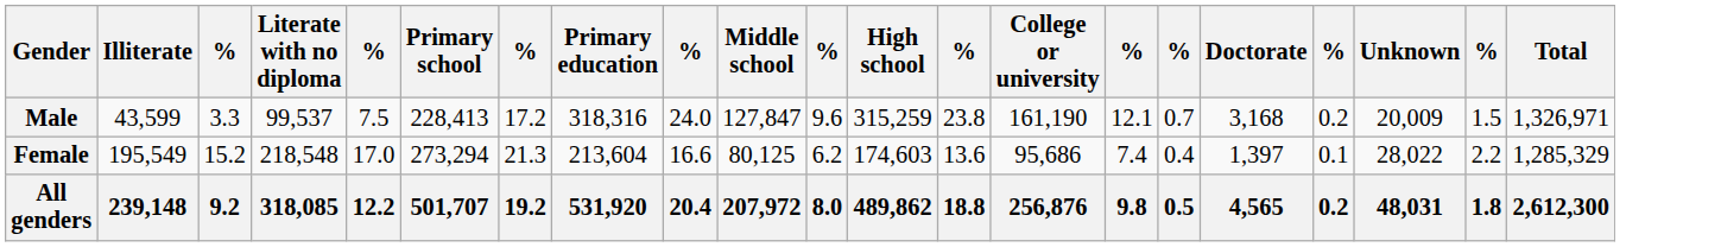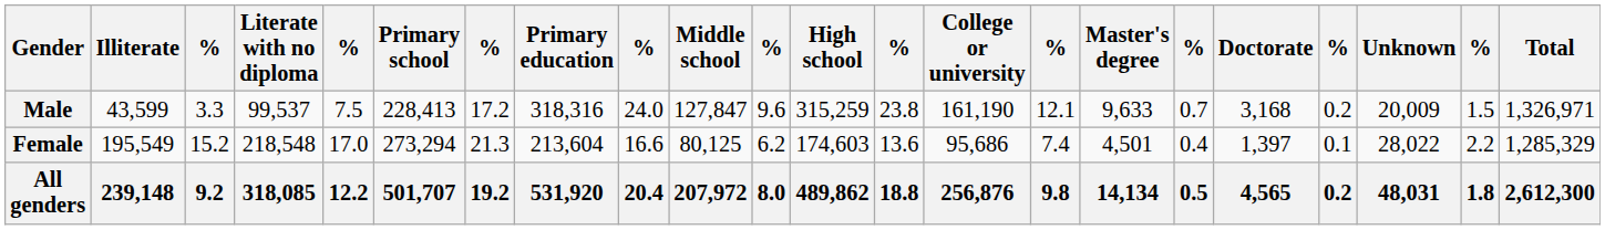+ column: Master's degree | 9,633 | 4,501 | 14,134
